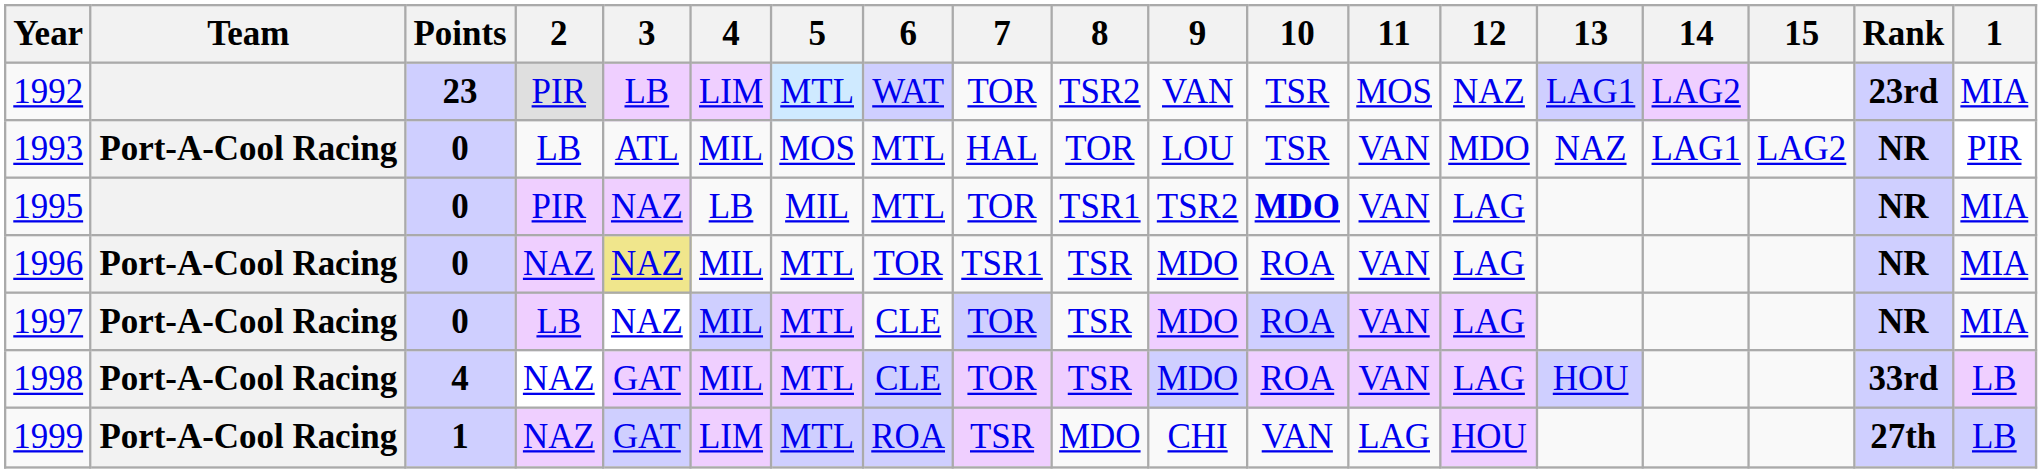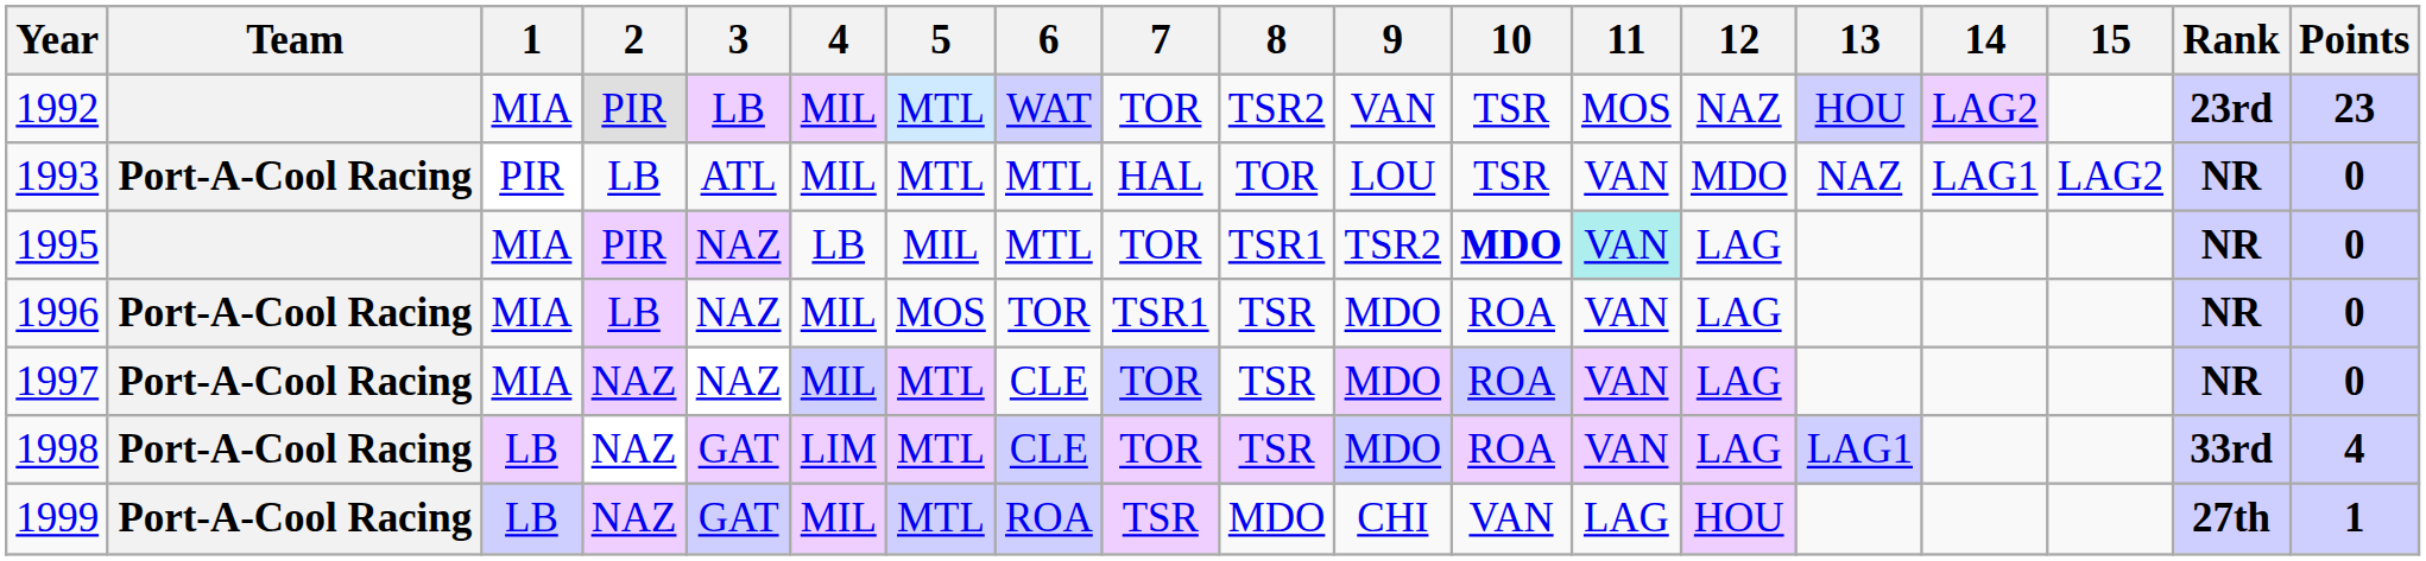columns swapped: 1 <-> Points
1992 | 4: LIM -> MIL
1992 | 13: LAG1 -> HOU
1993 | 5: MOS -> MTL
1995 | 11: no background -> paleturquoise background
1996 | 2: NAZ -> LB
1996 | 3: khaki background -> no background
1996 | 5: MTL -> MOS
1997 | 2: LB -> NAZ
1998 | 4: MIL -> LIM
1998 | 13: HOU -> LAG1
1999 | 4: LIM -> MIL
